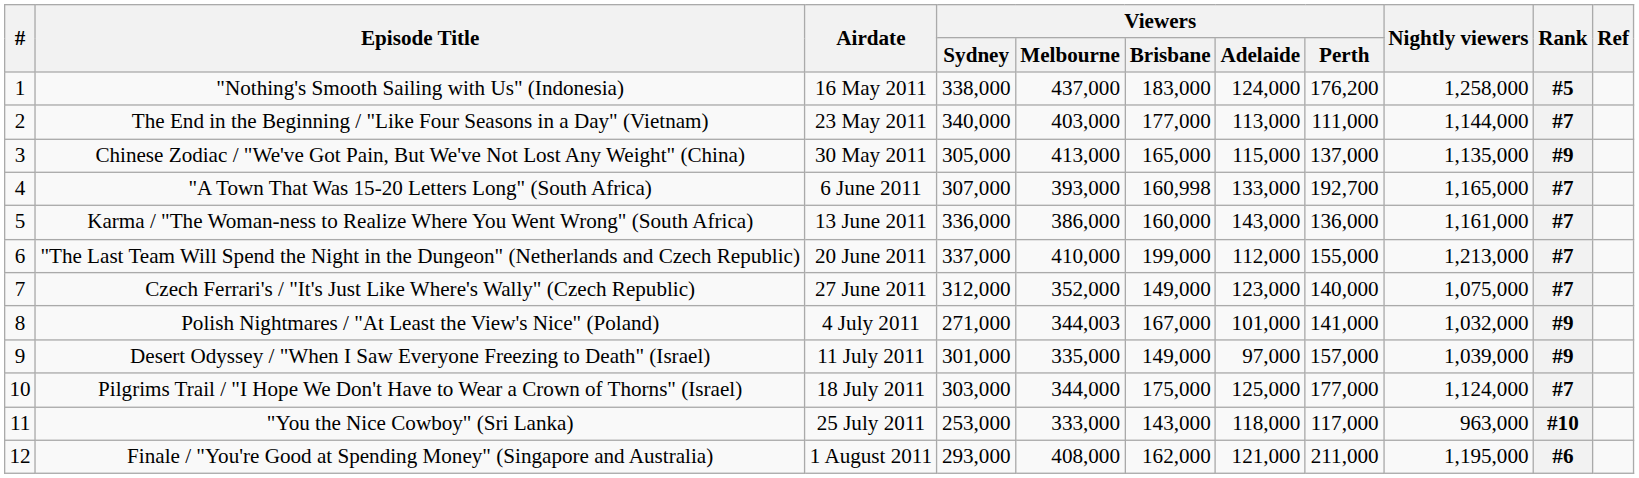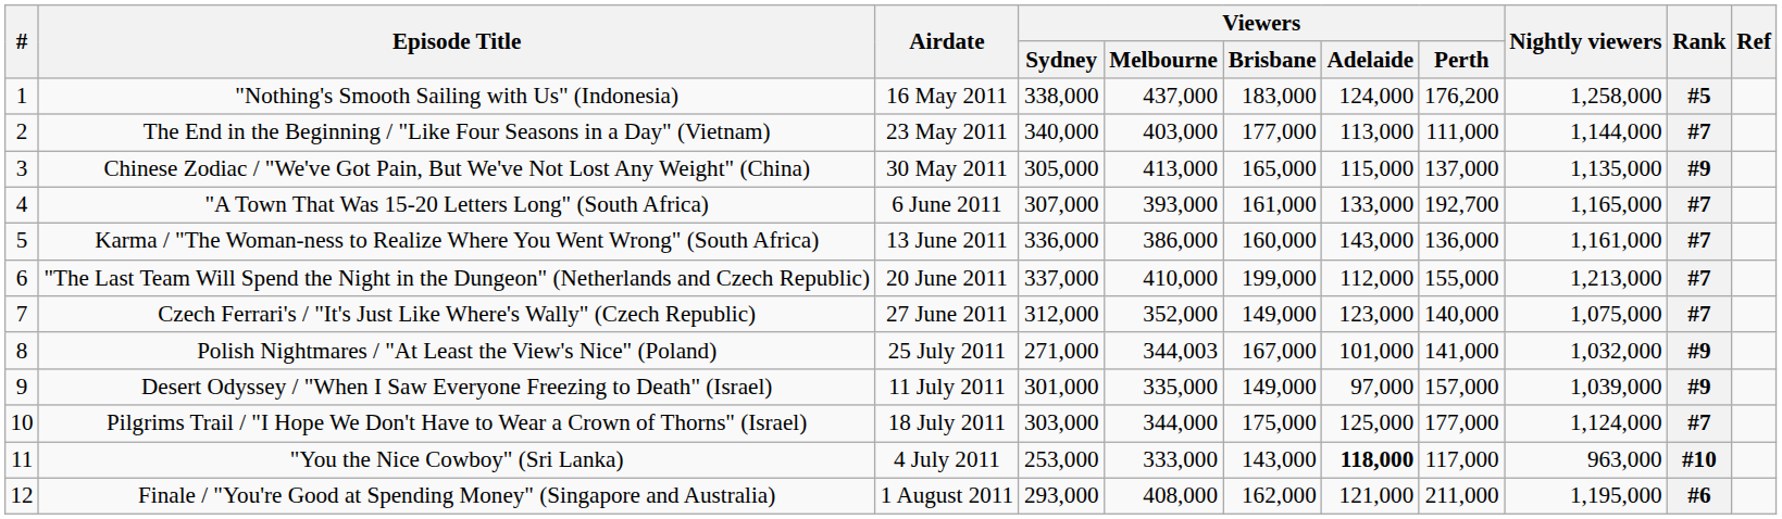"A Town That Was 15-20 Letters Long" (South Africa) | Viewers / Brisbane: 160,998 -> 161,000
Polish Nightmares / "At Least the View's Nice" (Poland) | Airdate: 4 July 2011 -> 25 July 2011
"You the Nice Cowboy" (Sri Lanka) | Airdate: 25 July 2011 -> 4 July 2011
"You the Nice Cowboy" (Sri Lanka) | Viewers / Adelaide: normal -> bold
